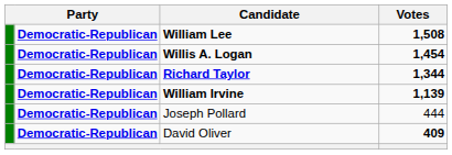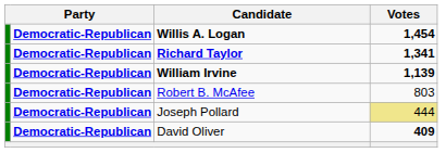- row: Democratic-Republican | William Lee | 1,508
Richard Taylor | Votes: 1,344 -> 1,341
+ row: Democratic-Republican | Robert B. McAfee | 803
Joseph Pollard | Votes: no background -> khaki background
